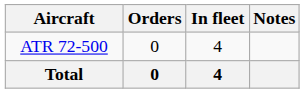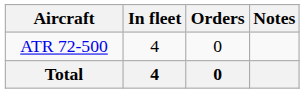columns swapped: In fleet <-> Orders
